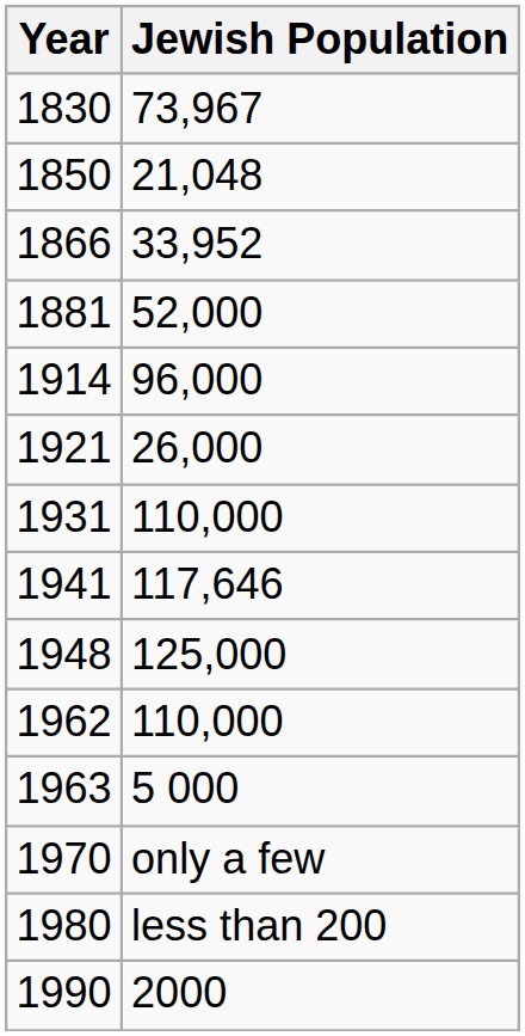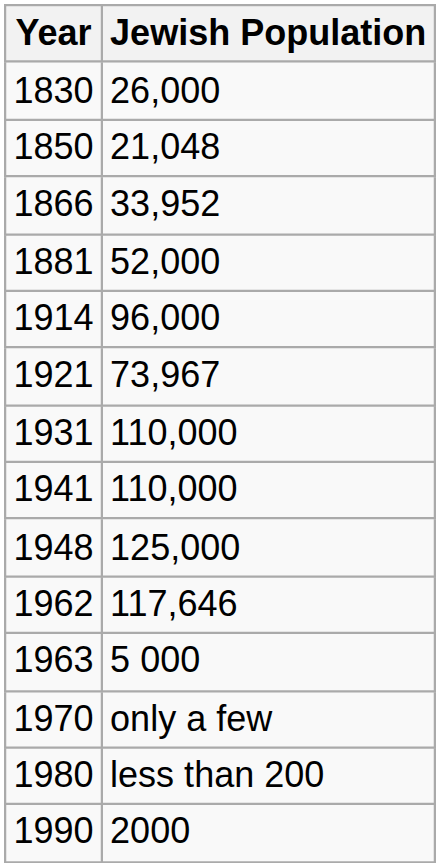1830 | Jewish Population: 73,967 -> 26,000
1921 | Jewish Population: 26,000 -> 73,967
1941 | Jewish Population: 117,646 -> 110,000
1962 | Jewish Population: 110,000 -> 117,646
